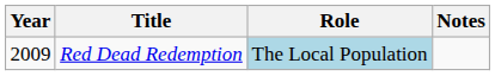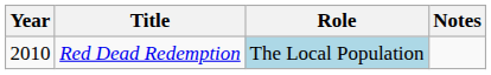Red Dead Redemption | Year: 2009 -> 2010
